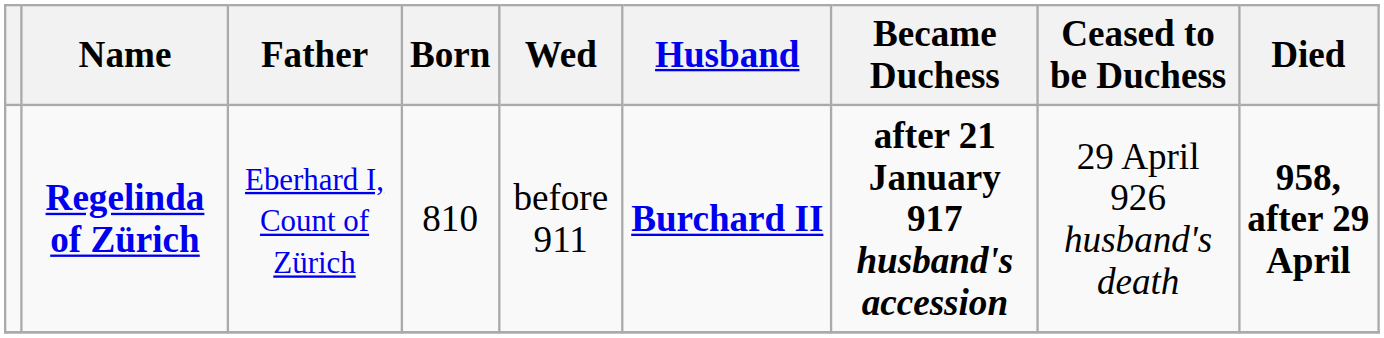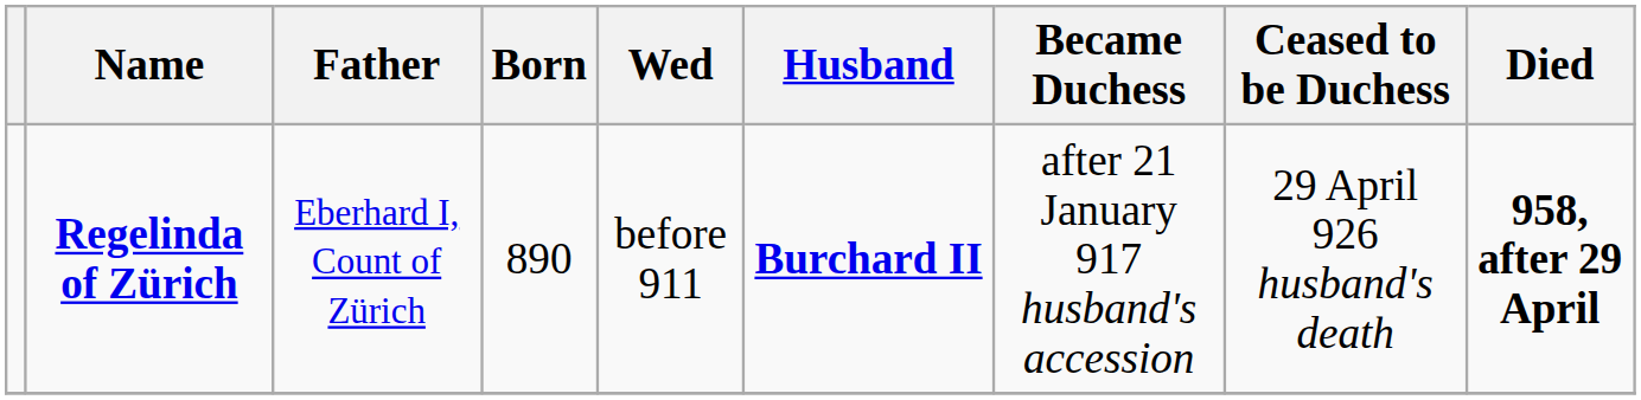Regelinda of Zürich | Born: 810 -> 890
Regelinda of Zürich | Became Duchess: bold -> normal
